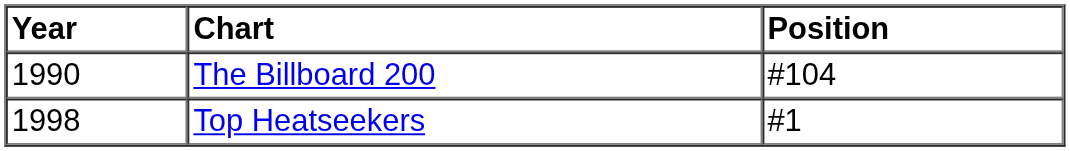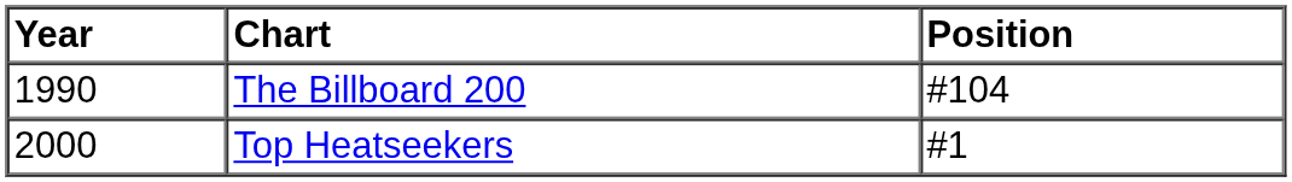Top Heatseekers | Year: 1998 -> 2000
